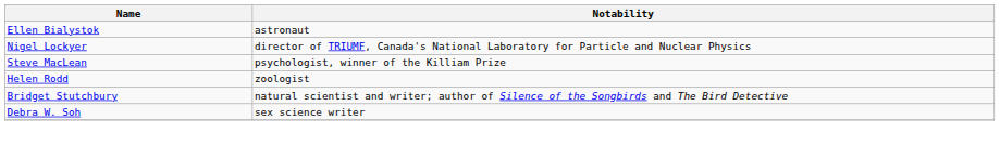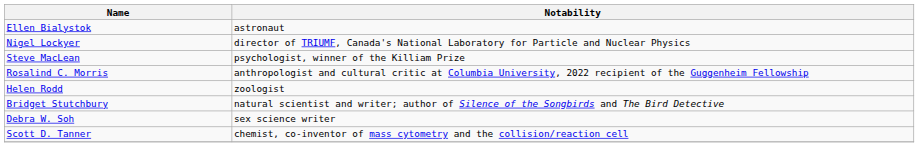+ row: Rosalind C. Morris | anthropologist and cultural critic at Columbia University, 2022 recipient of the Guggenheim Fellowship
+ row: Scott D. Tanner | chemist, co-inventor of mass cytometry and the collision/reaction cell
